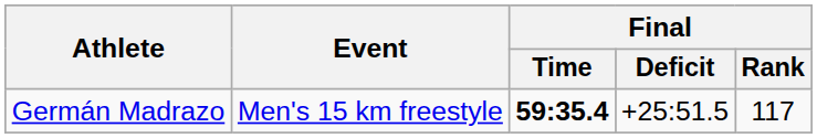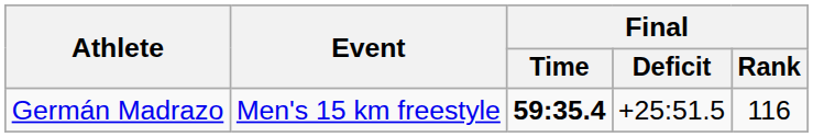Germán Madrazo | Final / Rank: 117 -> 116
